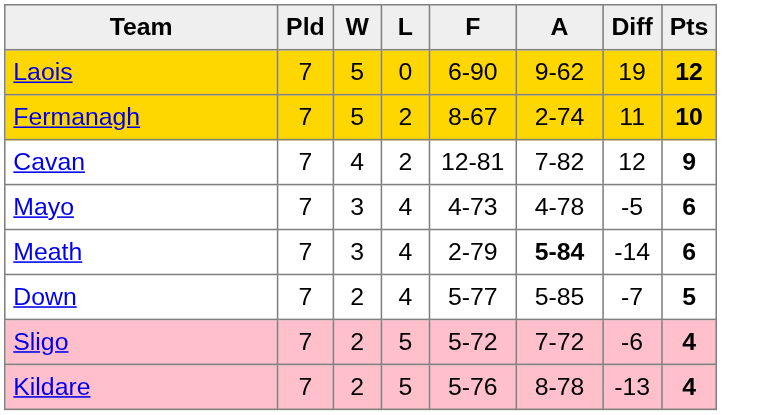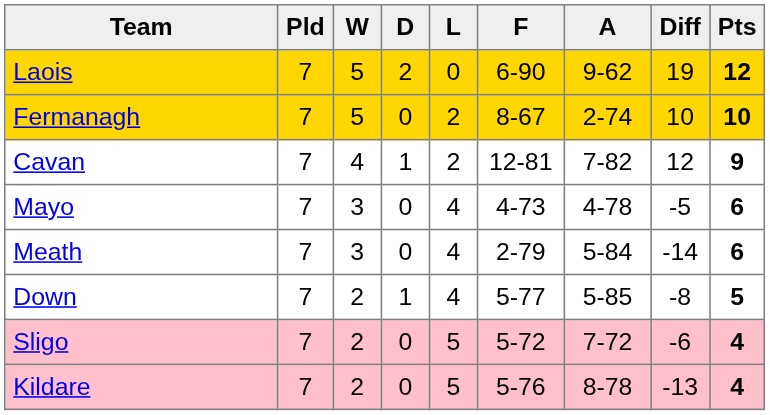+ column: D | 2 | 0 | 1 | 0 | 0 | 1 | 0 | 0
Fermanagh | Diff: 11 -> 10
Meath | A: bold -> normal
Down | Diff: -7 -> -8
